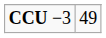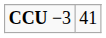CCU −3 | column 2: 49 -> 41
